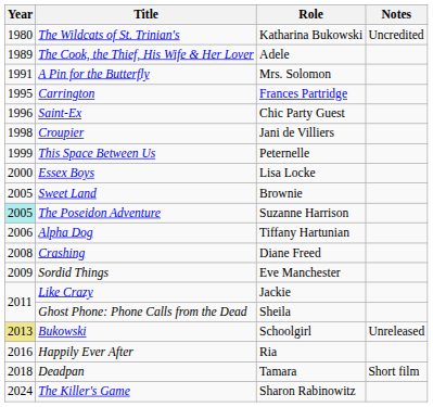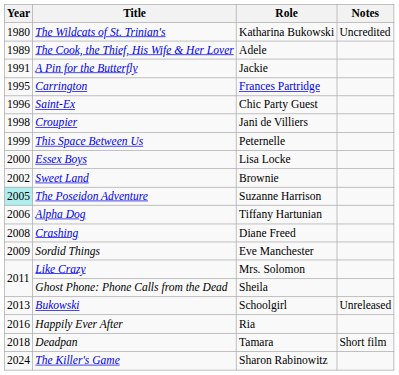A Pin for the Butterfly | Role: Mrs. Solomon -> Jackie
Sweet Land | Year: 2005 -> 2002
Like Crazy | Role: Jackie -> Mrs. Solomon
Bukowski | Year: khaki background -> no background
